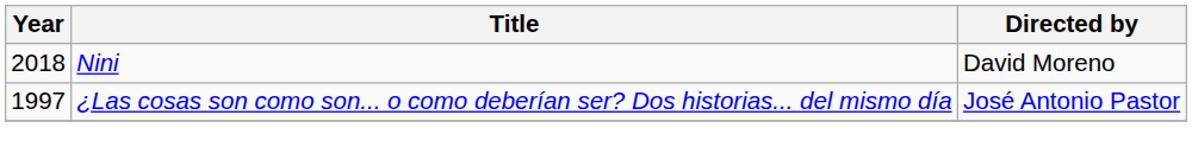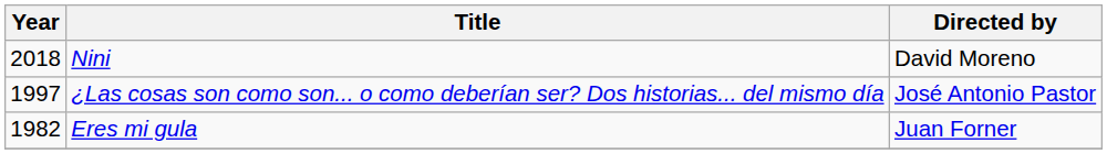+ row: 1982 | Eres mi gula | Juan Forner
